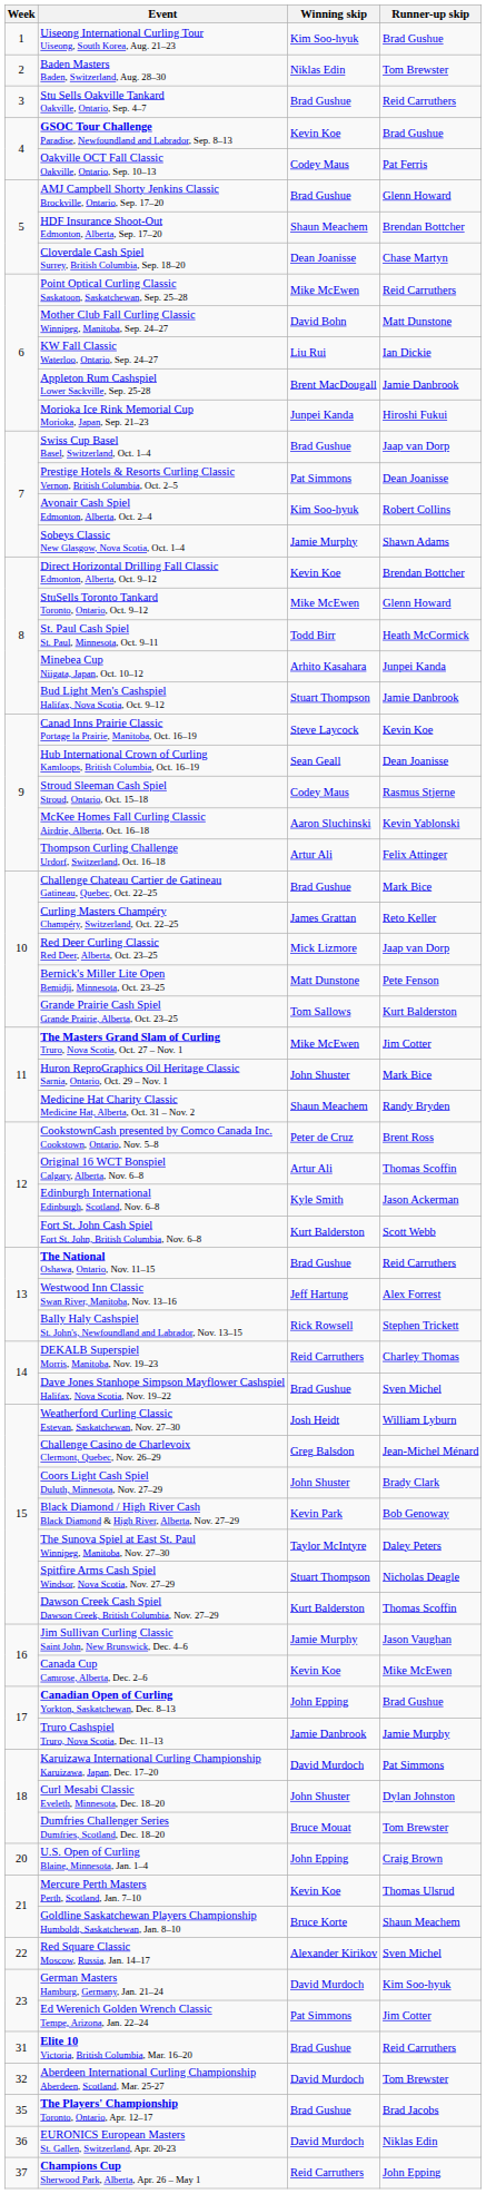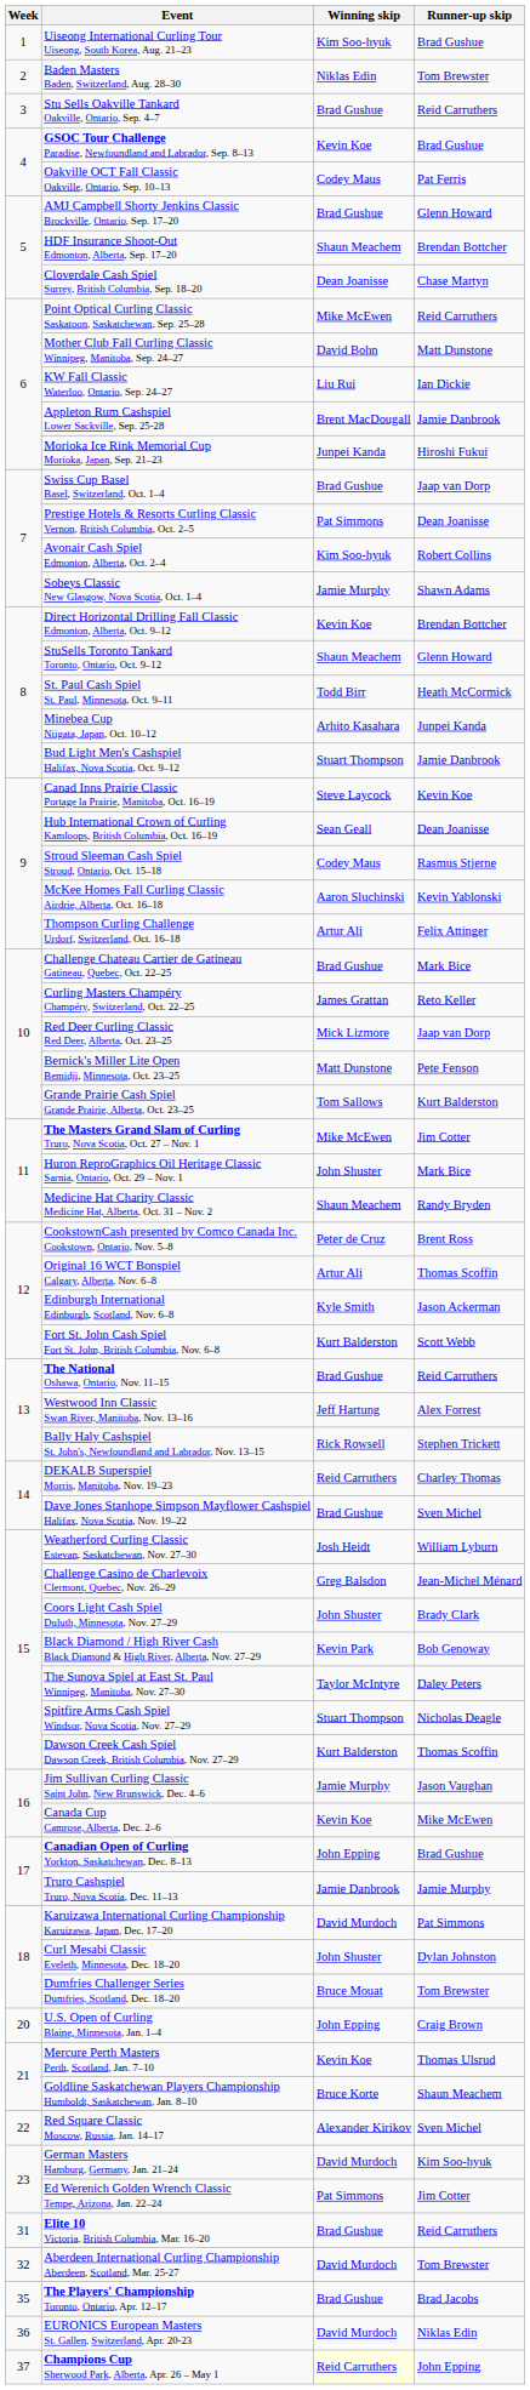StuSells Toronto Tankard Toronto, Ontario, Oct. 9–12 | Winning skip: Mike McEwen -> Shaun Meachem
Champions Cup Sherwood Park, Alberta, Apr. 26 – May 1 | Winning skip: no background -> lightyellow background
